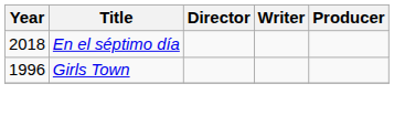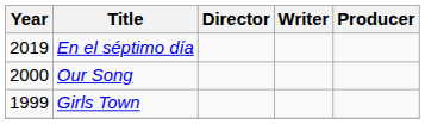En el séptimo día | Year: 2018 -> 2019
+ row: 2000 | Our Song
Girls Town | Year: 1996 -> 1999
